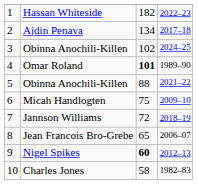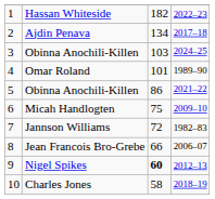3 / Obinna Anochili-Killen | column 3: 102 -> 103
Omar Roland | column 3: bold -> normal
5 / Obinna Anochili-Killen | column 3: 88 -> 86
Jannson Williams | column 4: 2018–19 -> 1982–83
Jean Francois Bro-Grebe | column 3: 65 -> 66
Charles Jones | column 4: 1982–83 -> 2018–19
